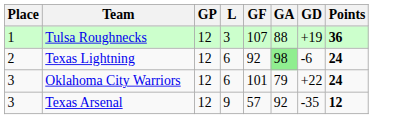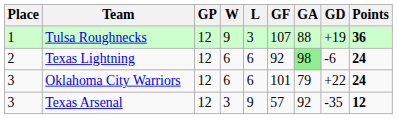+ column: W | 9 | 6 | 6 | 3
